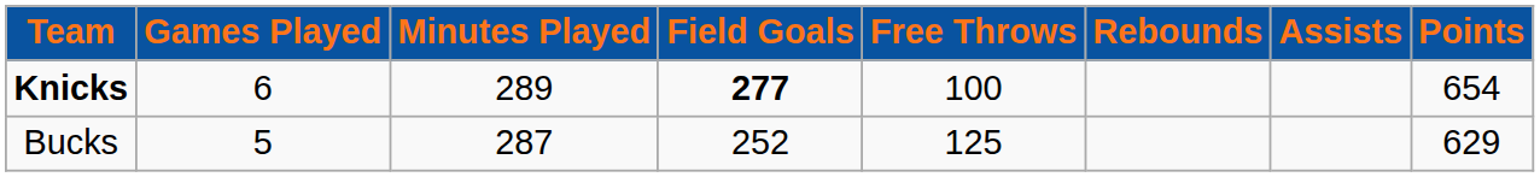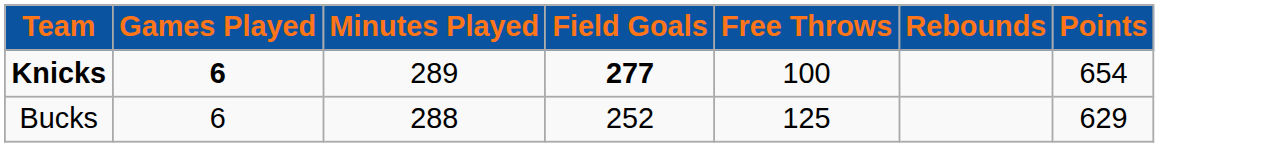- column: Assists
Knicks | Games Played: normal -> bold
Bucks | Games Played: 5 -> 6
Bucks | Minutes Played: 287 -> 288
